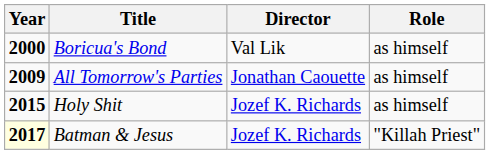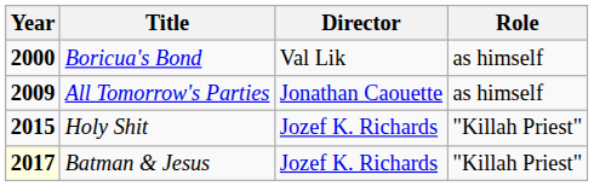Holy Shit | Role: as himself -> "Killah Priest"
